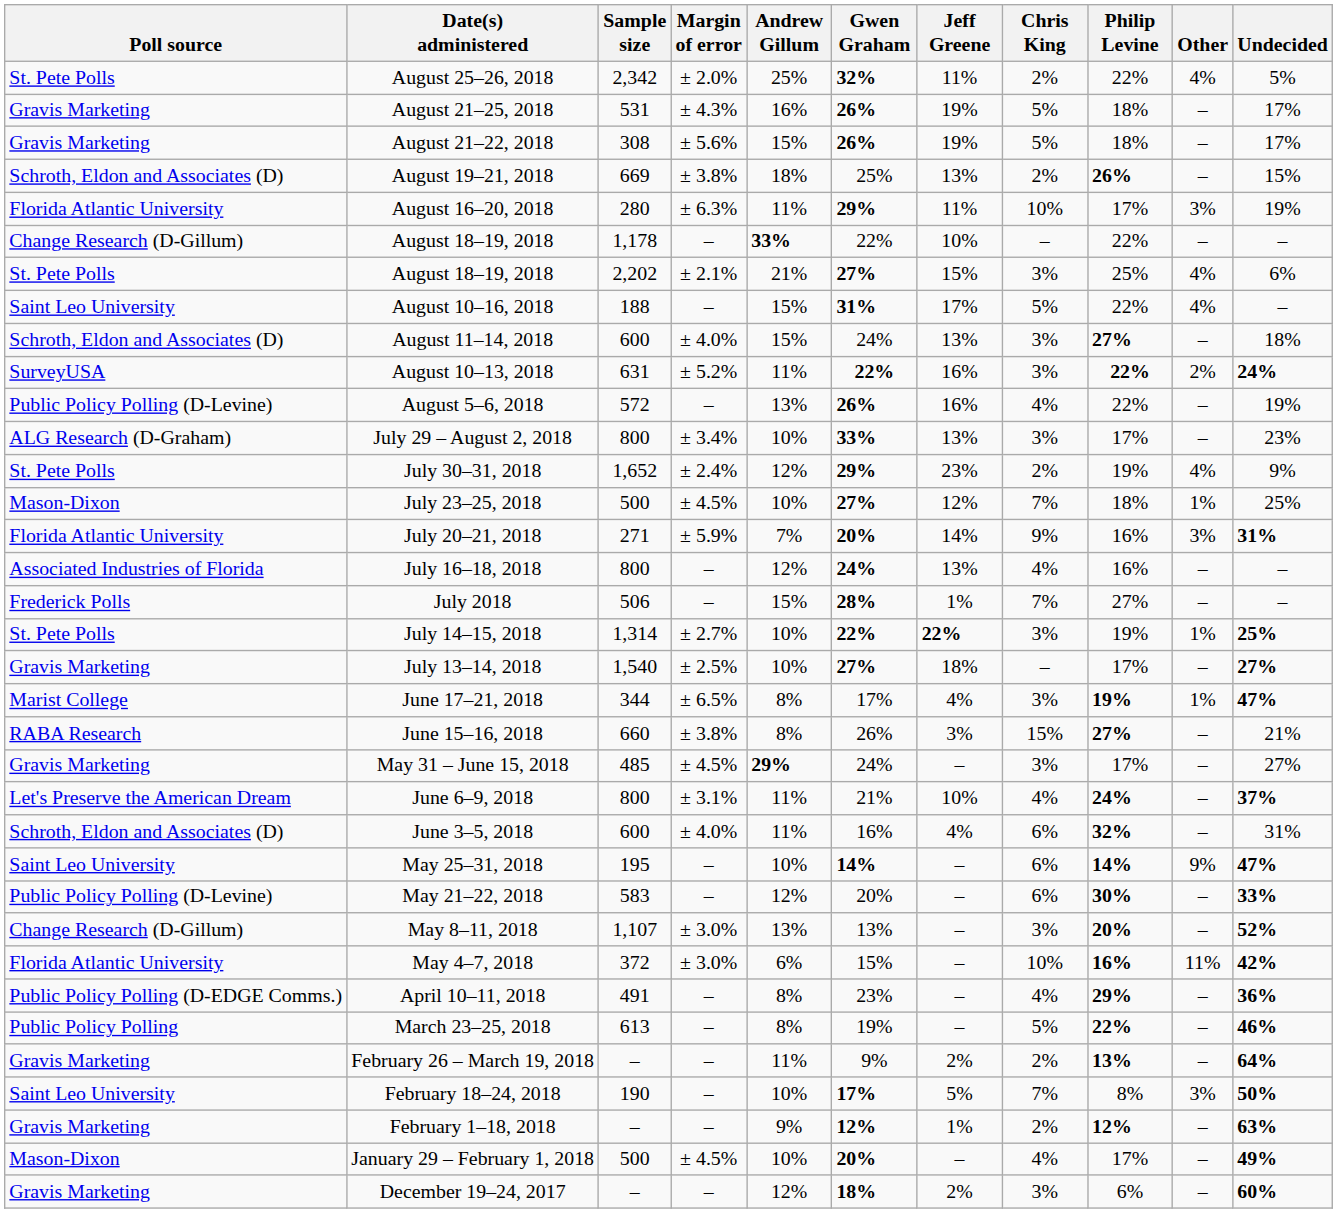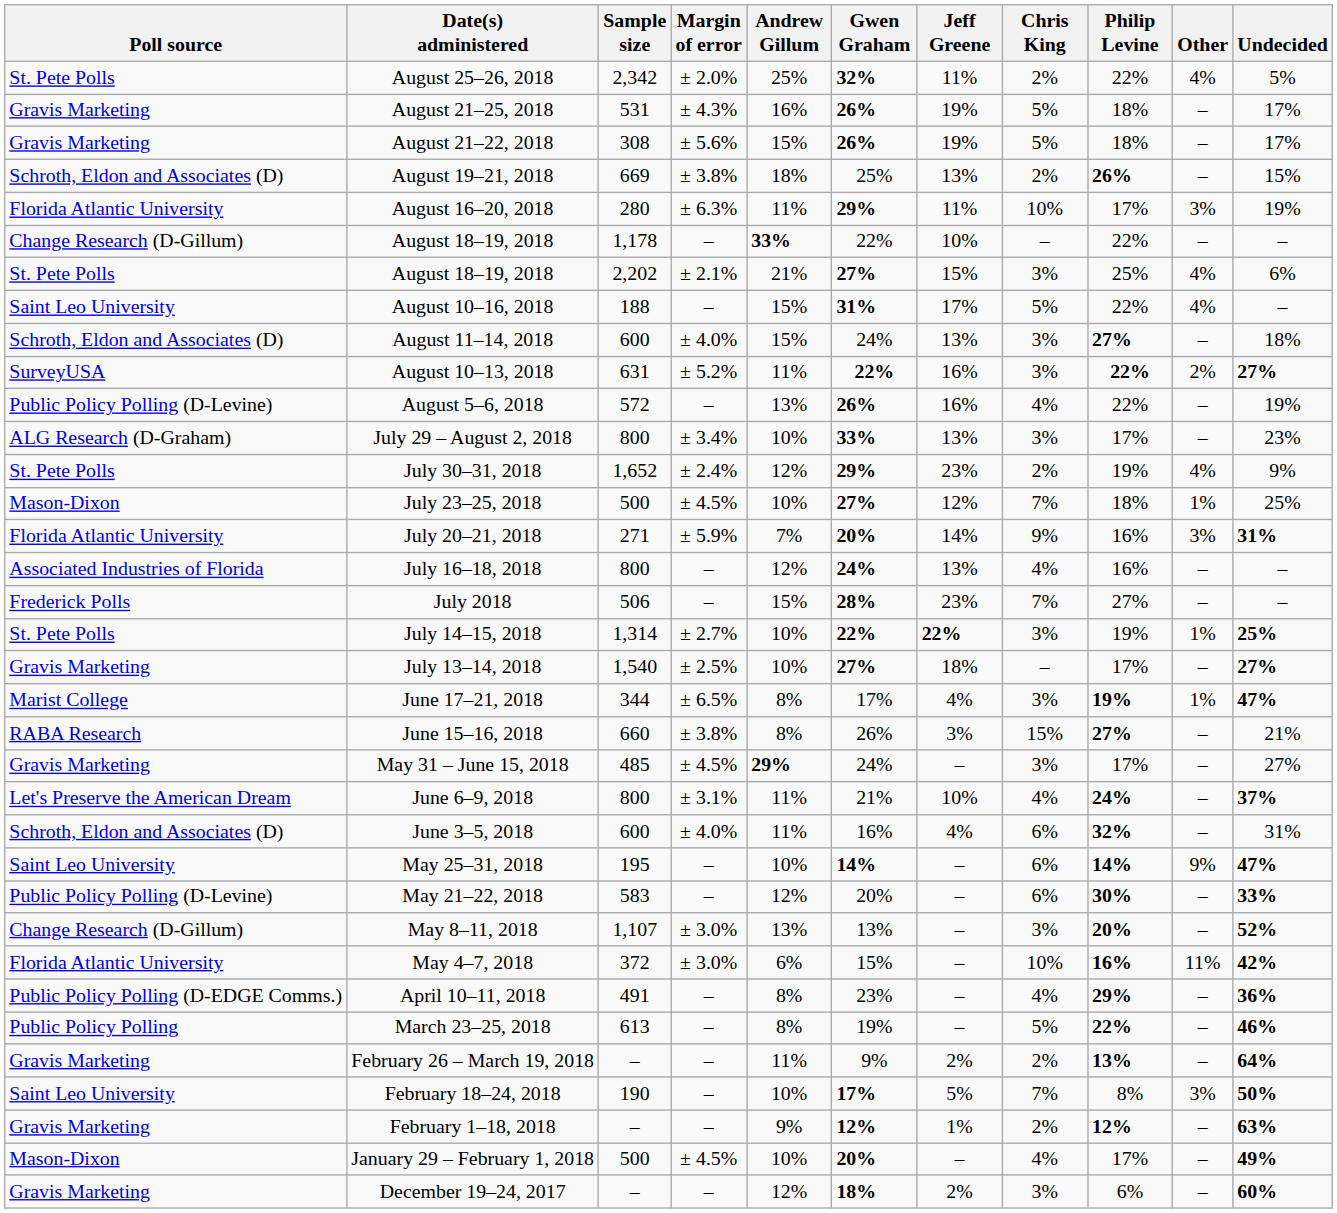August 10–13, 2018 | Undecided: 24% -> 27%
July 2018 | Jeff Greene: 1% -> 23%
